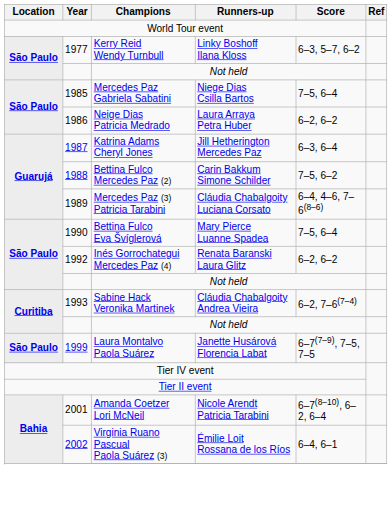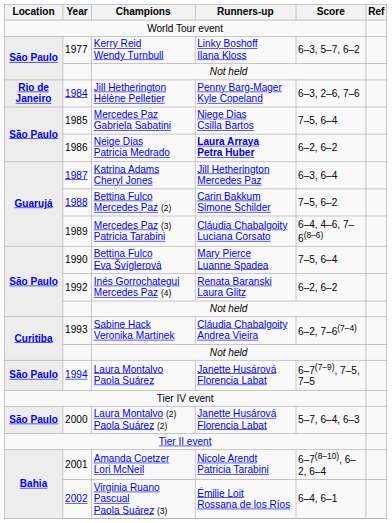+ row: Rio de Janeiro | 1984 | Jill Hetherington Hélène Pelletier | Penny Barg-Mager Kyle Copeland | 6–3, 2–6, 7–6
Neige Dias Patricia Medrado | Runners-up: normal -> bold
Laura Montalvo Paola Suárez | Year: 1999 -> 1994
+ row: São Paulo | 2000 | Laura Montalvo (2) Paola Suárez (2) | Janette Husárová Florencia Labat | 5–7, 6–4, 6–3
